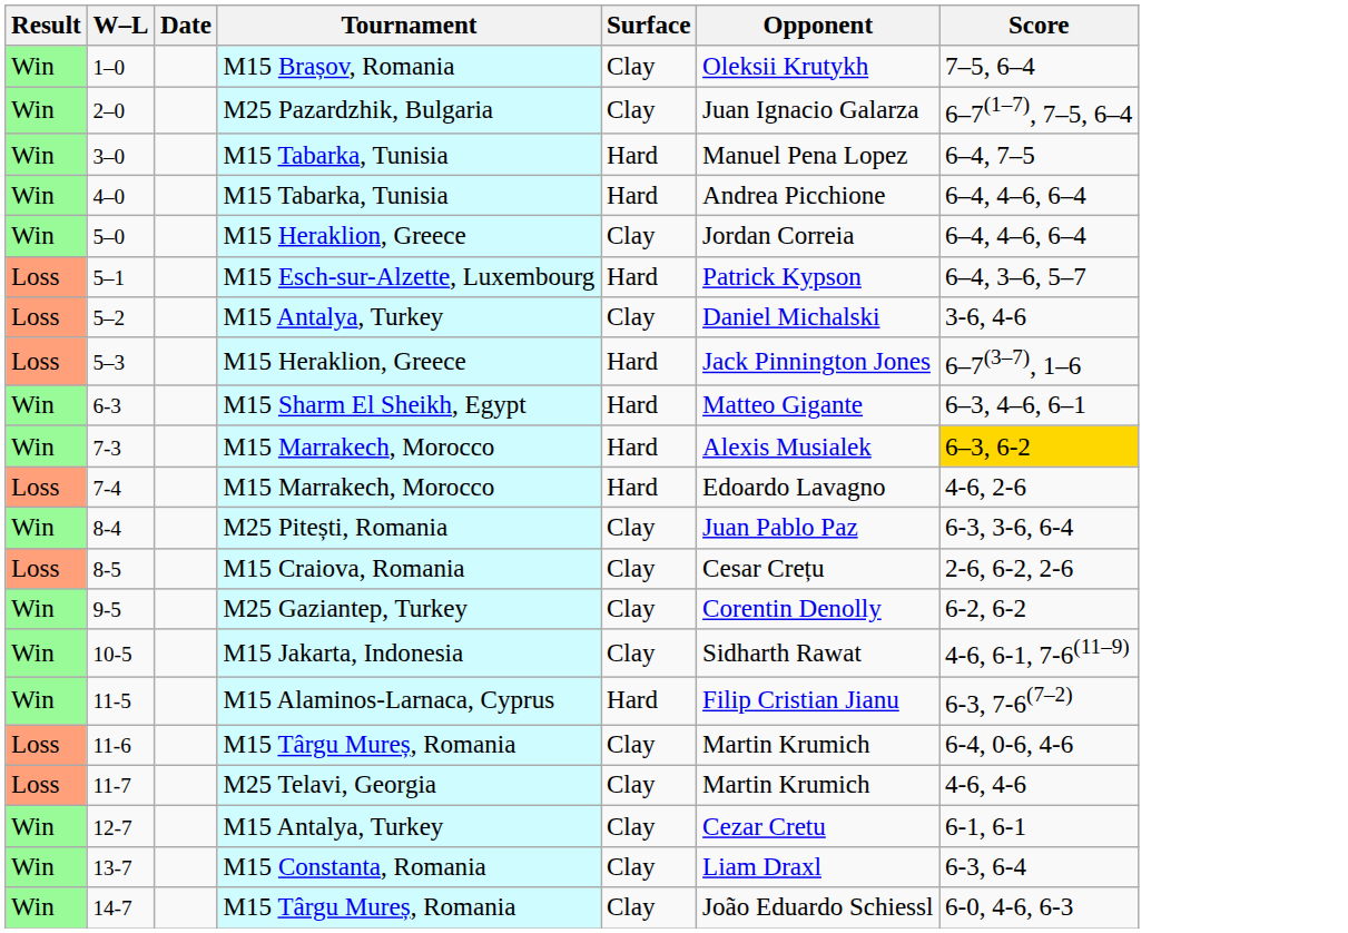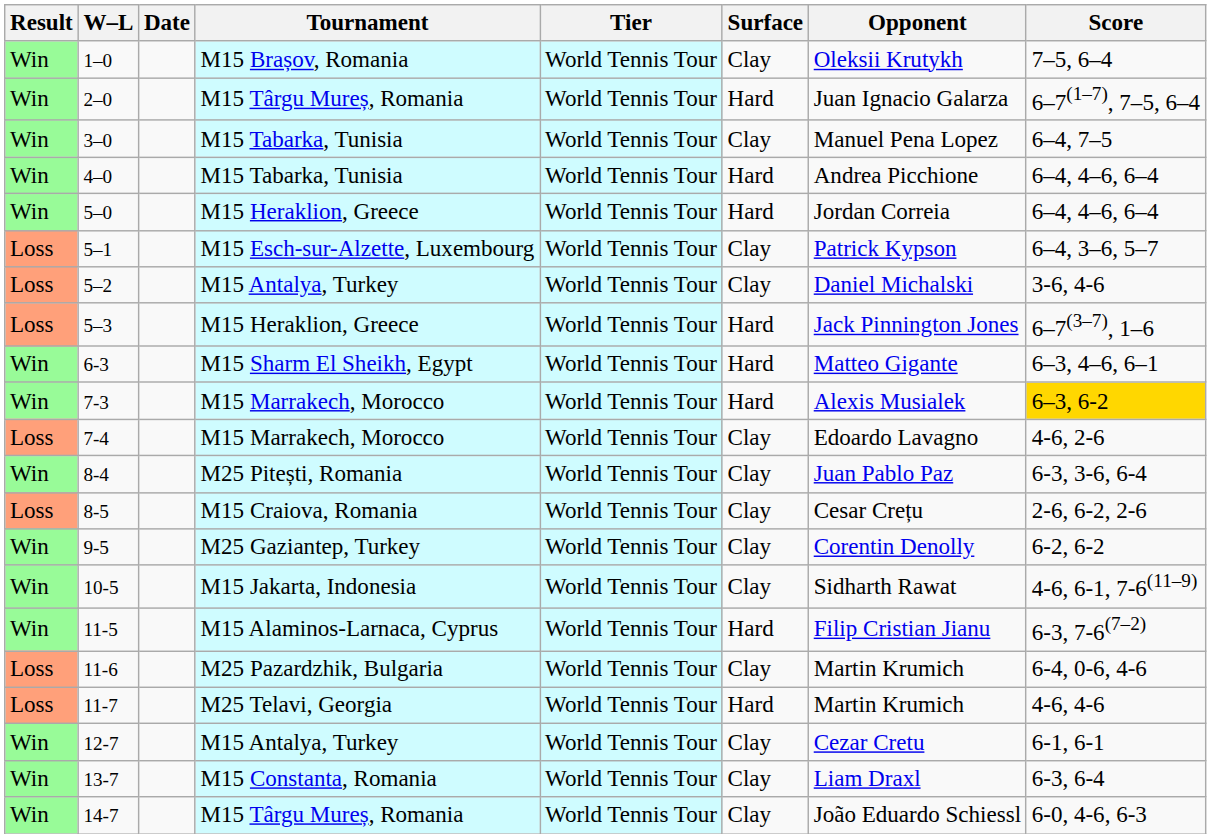+ column: Tier | World Tennis Tour | World Tennis Tour | World Tennis Tour | World Tennis Tour | World Tennis Tour | World Tennis Tour | World Tennis Tour | World Tennis Tour | World Tennis Tour | World Tennis Tour | World Tennis Tour | World Tennis Tour | World Tennis Tour | World Tennis Tour | World Tennis Tour | World Tennis Tour | World Tennis Tour | World Tennis Tour | World Tennis Tour | World Tennis Tour | World Tennis Tour
2–0 | Tournament: M25 Pazardzhik, Bulgaria -> M15 Târgu Mureș, Romania
2–0 | Surface: Clay -> Hard
3–0 | Surface: Hard -> Clay
5–0 | Surface: Clay -> Hard
5–1 | Surface: Hard -> Clay
7-4 | Surface: Hard -> Clay
11-6 | Tournament: M15 Târgu Mureș, Romania -> M25 Pazardzhik, Bulgaria
11-7 | Surface: Clay -> Hard
